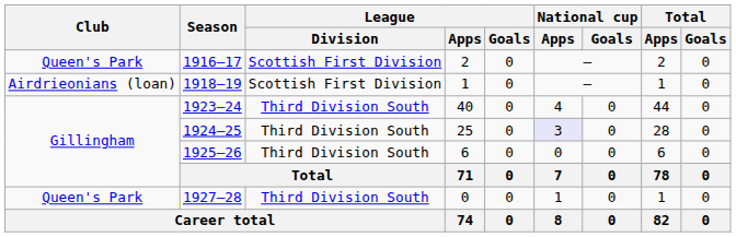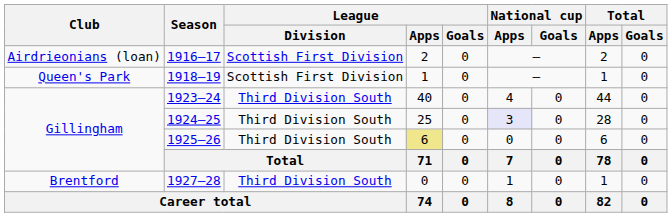1916–17 | Club: Queen's Park -> Airdrieonians (loan)
1918–19 | Club: Airdrieonians (loan) -> Queen's Park
1925–26 | League / Apps: no background -> khaki background
1927–28 | Club: Queen's Park -> Brentford
